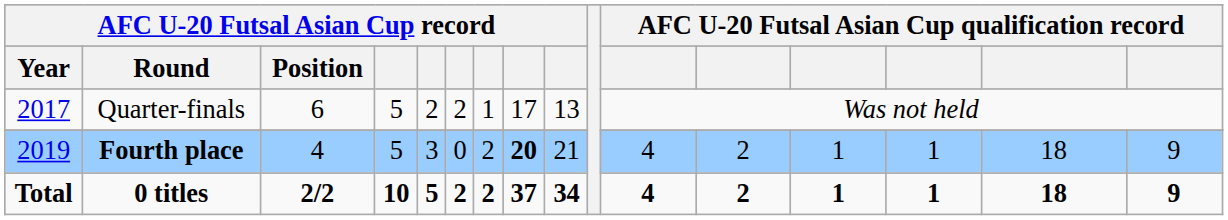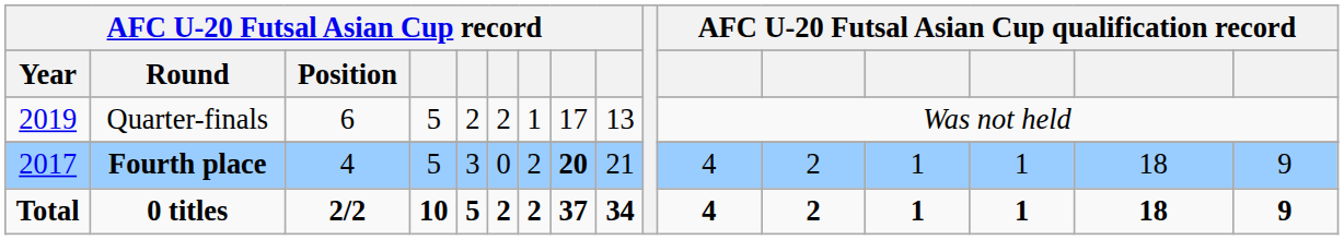Quarter-finals | AFC U-20 Futsal Asian Cup record / Year: 2017 -> 2019
Fourth place | AFC U-20 Futsal Asian Cup record / Year: 2019 -> 2017
